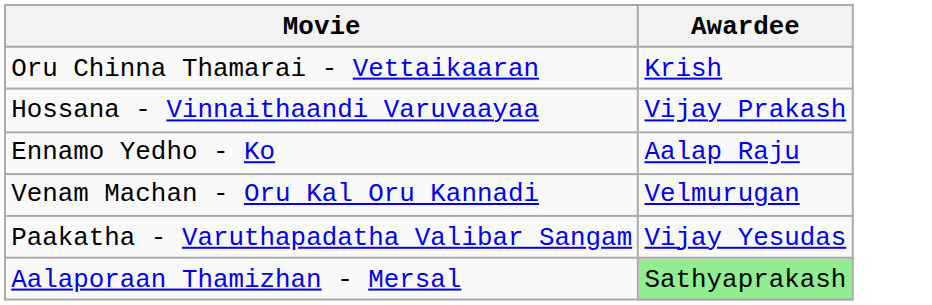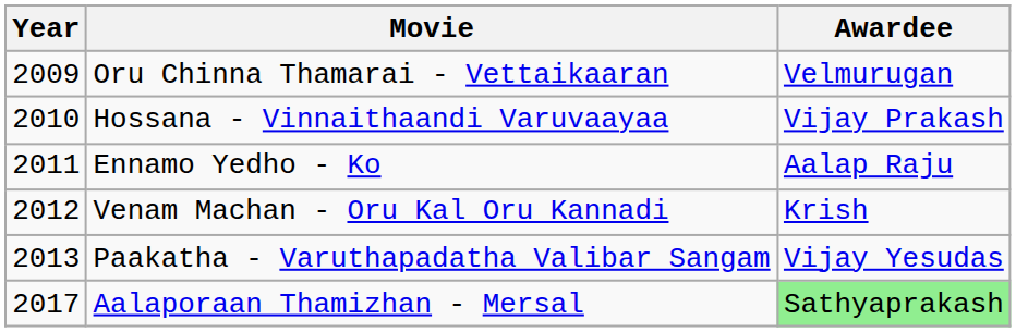+ column: Year | 2009 | 2010 | 2011 | 2012 | 2013 | 2017
Oru Chinna Thamarai - Vettaikaaran | Awardee: Krish -> Velmurugan
Venam Machan - Oru Kal Oru Kannadi | Awardee: Velmurugan -> Krish
